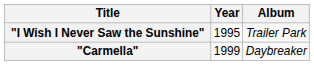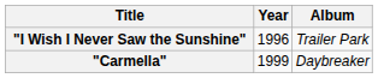"I Wish I Never Saw the Sunshine" | Year: 1995 -> 1996
